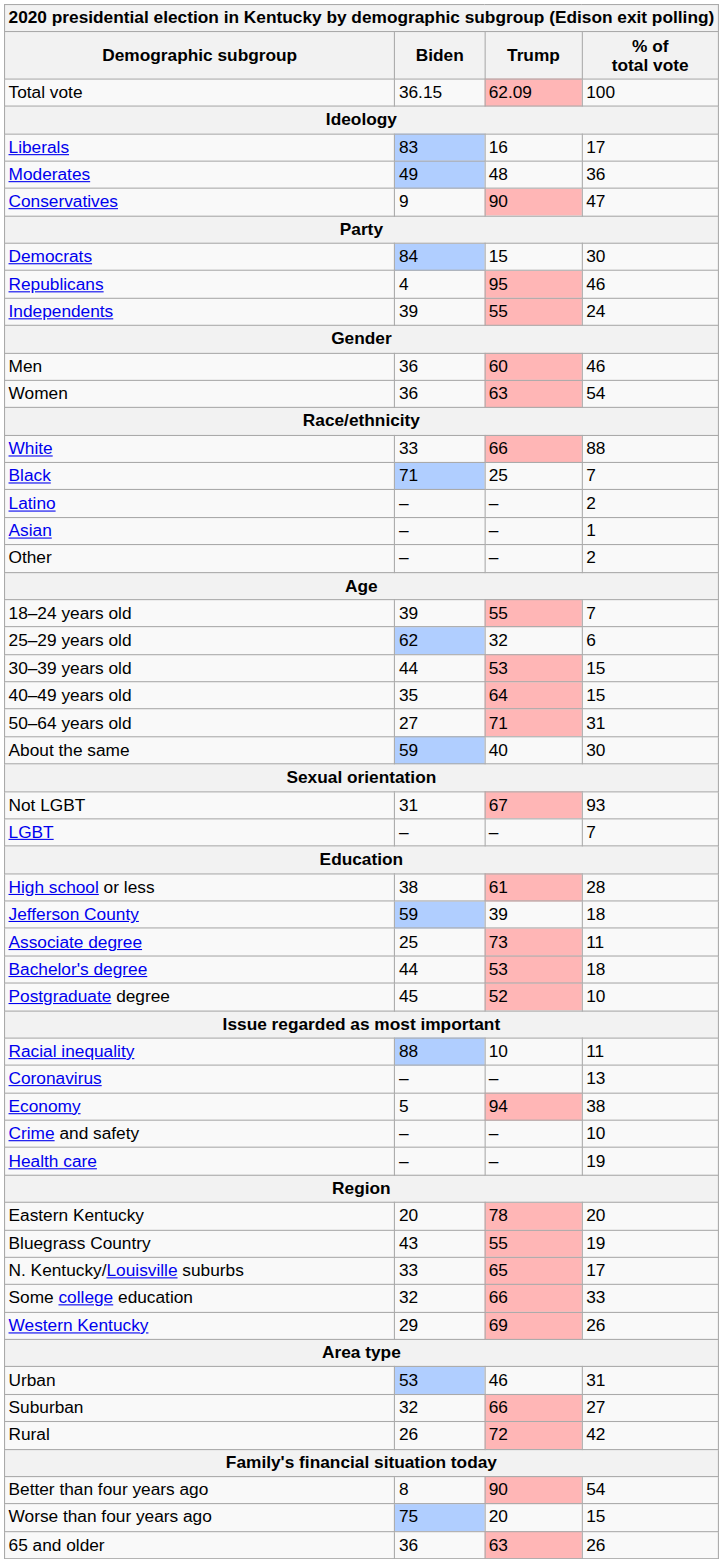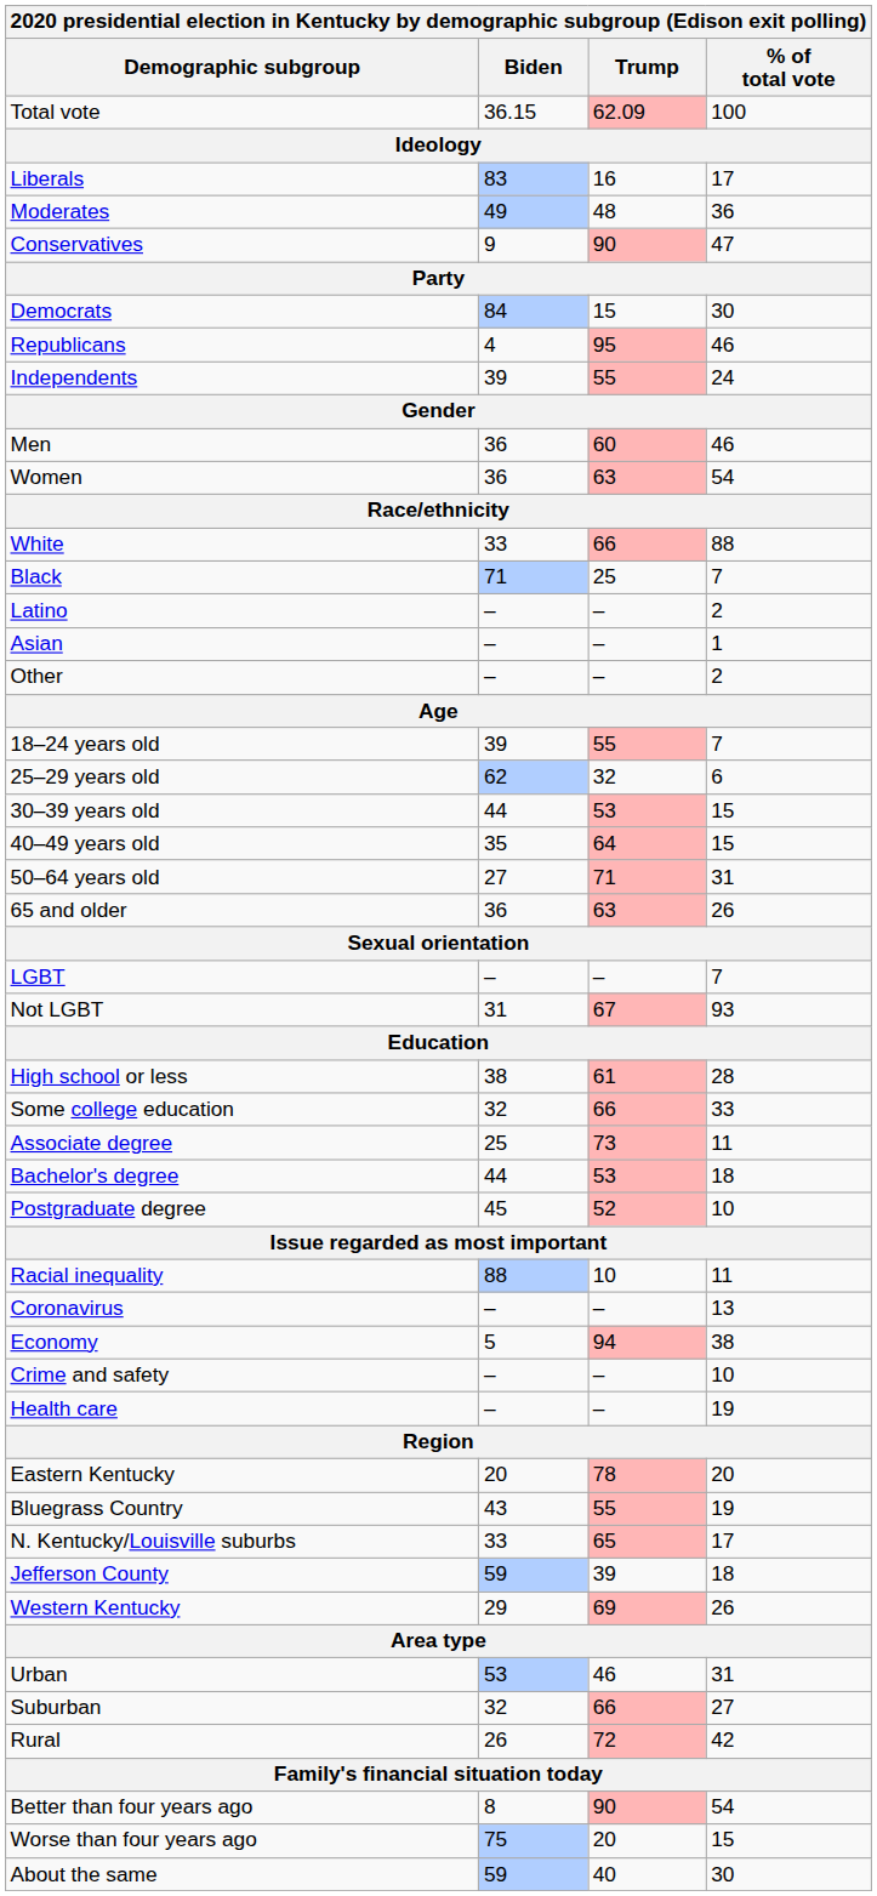rows swapped: 65 and older <-> About the same
rows swapped: LGBT <-> Not LGBT
rows swapped: Some college education <-> Jefferson County
